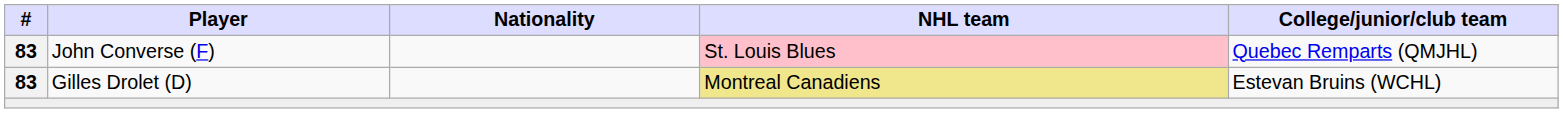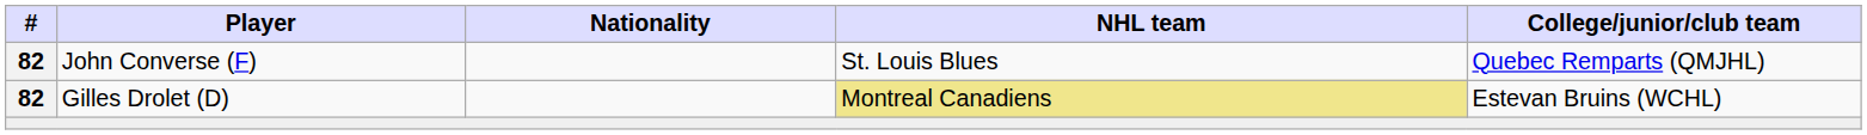John Converse (F) | #: 83 -> 82
John Converse (F) | NHL team: pink background -> no background
Gilles Drolet (D) | #: 83 -> 82
